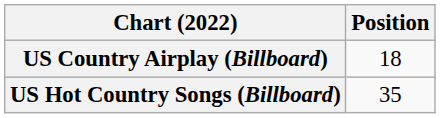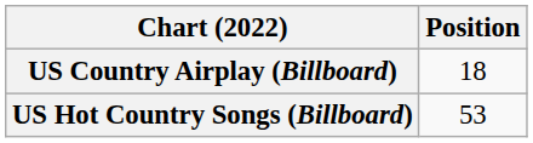US Hot Country Songs (Billboard) | Position: 35 -> 53
